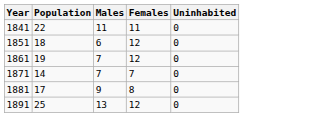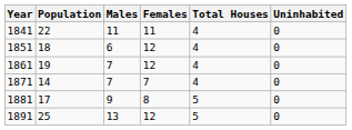+ column: Total Houses | 4 | 4 | 4 | 4 | 5 | 5
